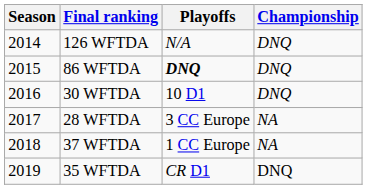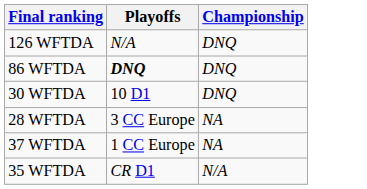- column: Season | 2014 | 2015 | 2016 | 2017 | 2018 | 2019
35 WFTDA | Championship: DNQ -> N/A
